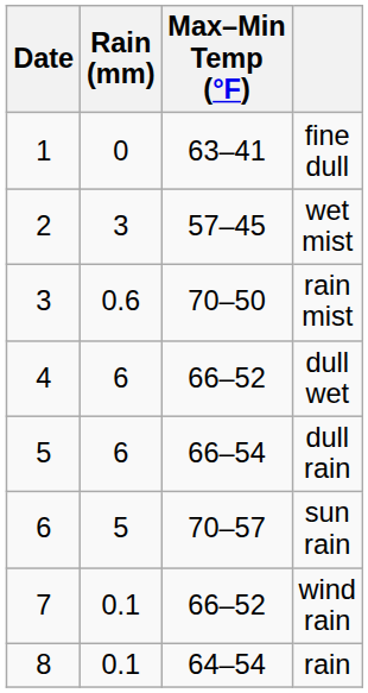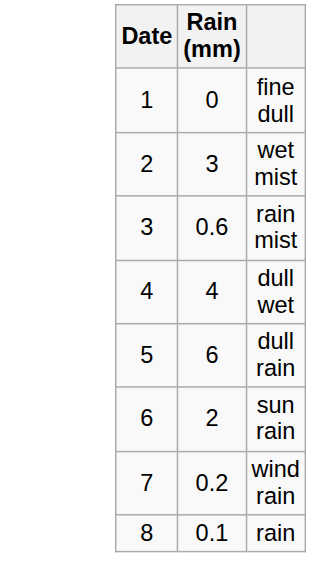- column: Max–Min Temp (°F) | 63–41 | 57–45 | 70–50 | 66–52 | 66–54 | 70–57 | 66–52 | 64–54
dull wet | Rain (mm): 6 -> 4
sun rain | Rain (mm): 5 -> 2
wind rain | Rain (mm): 0.1 -> 0.2
